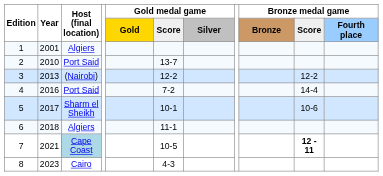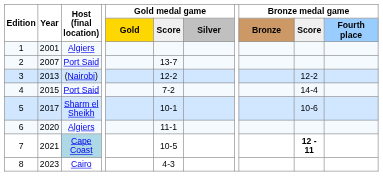2 | Year: 2010 -> 2007
4 | Year: 2016 -> 2015
6 | Year: 2018 -> 2020
